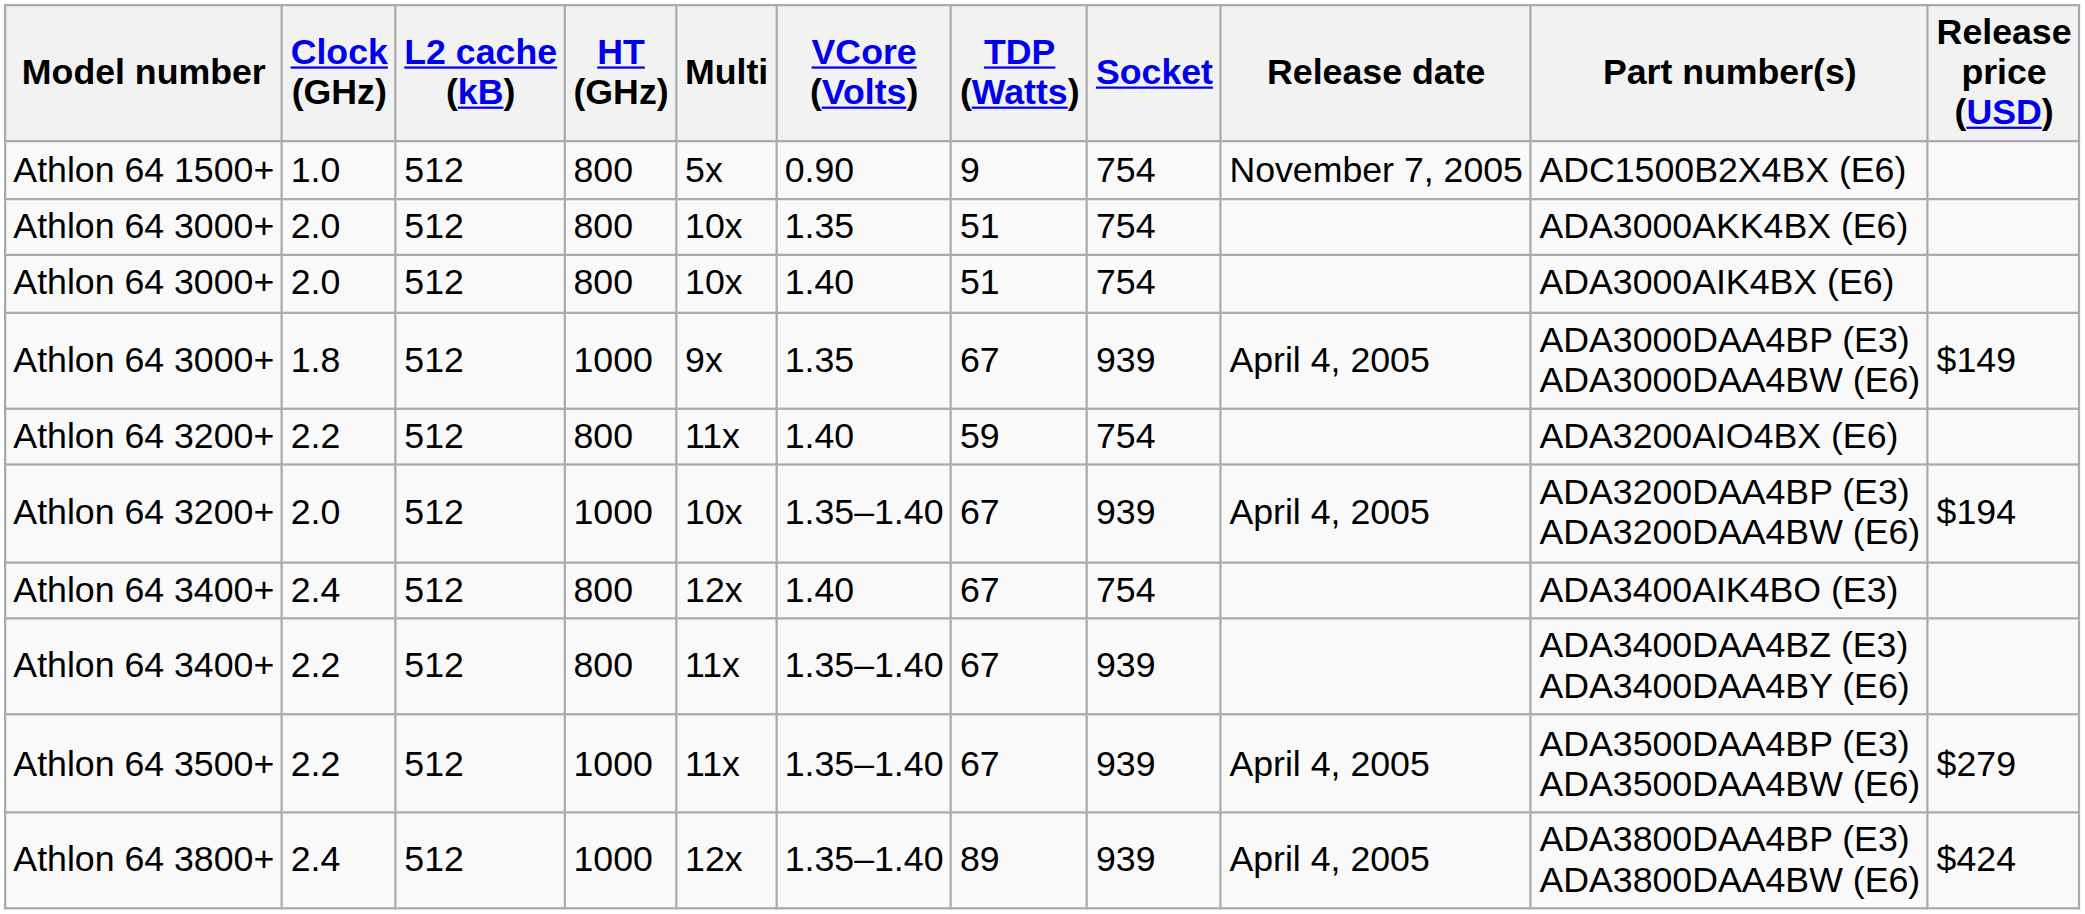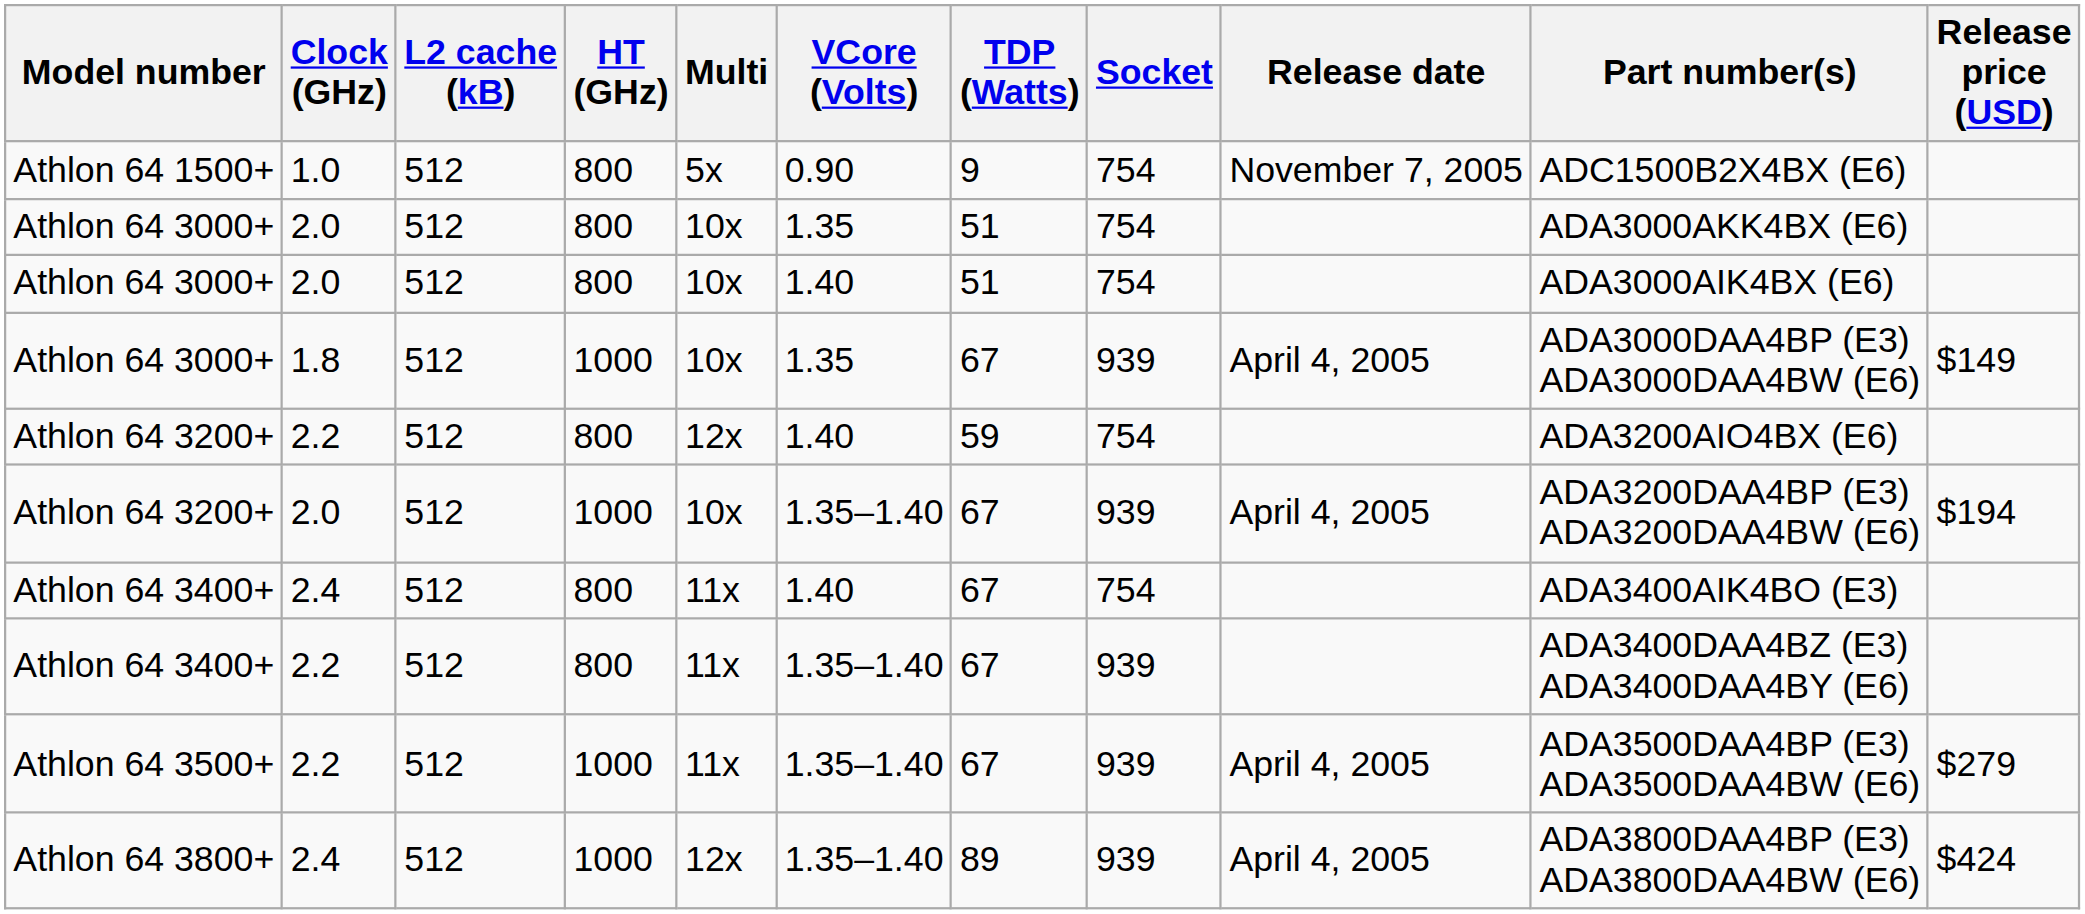Athlon 64 3000+ / 1.8 | Multi: 9x -> 10x
Athlon 64 3200+ / 2.2 | Multi: 11x -> 12x
Athlon 64 3400+ / 2.4 | Multi: 12x -> 11x
